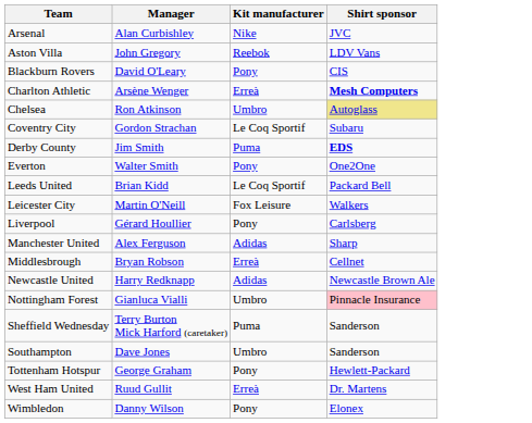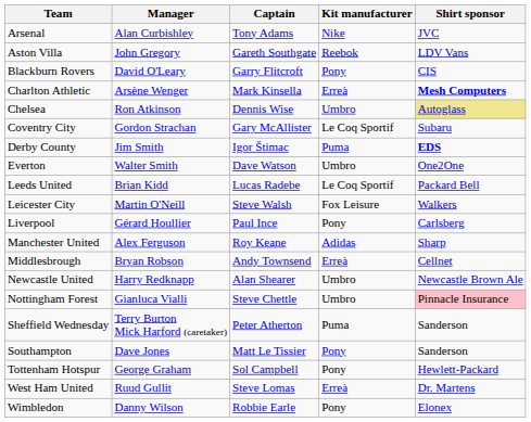+ column: Captain | Tony Adams | Gareth Southgate | Garry Flitcroft | Mark Kinsella | Dennis Wise | Gary McAllister | Igor Štimac | Dave Watson | Lucas Radebe | Steve Walsh | Paul Ince | Roy Keane | Andy Townsend | Alan Shearer | Steve Chettle | Peter Atherton | Matt Le Tissier | Sol Campbell | Steve Lomas | Robbie Earle
Everton | Kit manufacturer: Pony -> Umbro
Newcastle United | Kit manufacturer: Adidas -> Umbro
Southampton | Kit manufacturer: Umbro -> Pony
